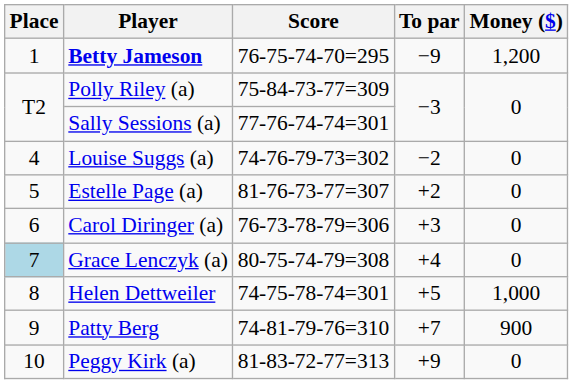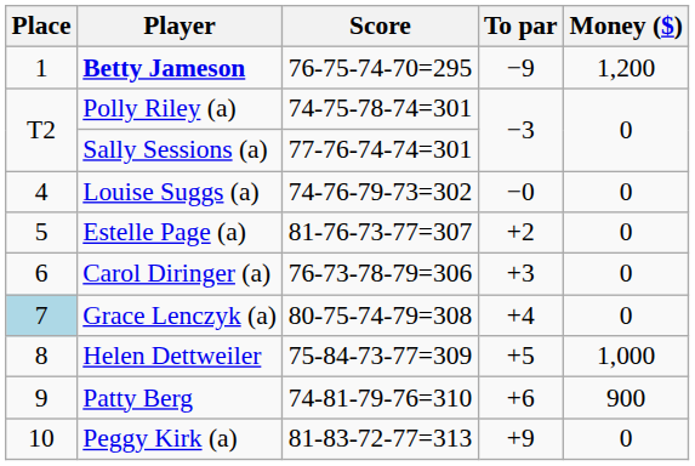Polly Riley (a) | Score: 75-84-73-77=309 -> 74-75-78-74=301
Louise Suggs (a) | To par: −2 -> −0
Helen Dettweiler | Score: 74-75-78-74=301 -> 75-84-73-77=309
Patty Berg | To par: +7 -> +6
